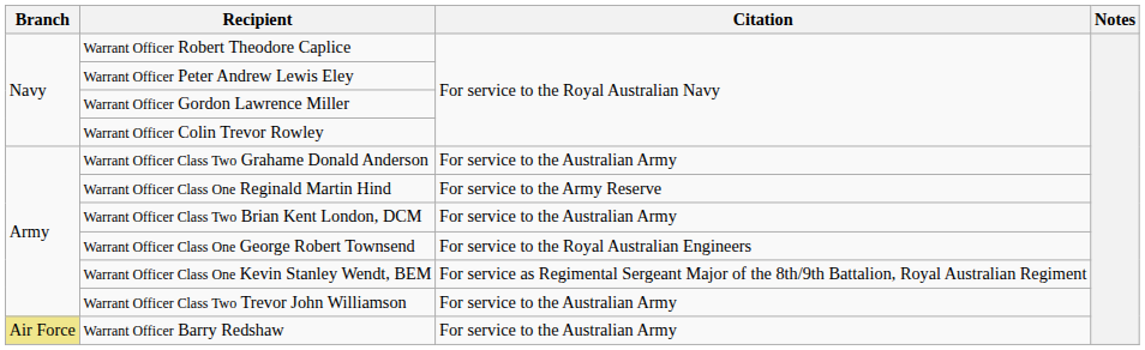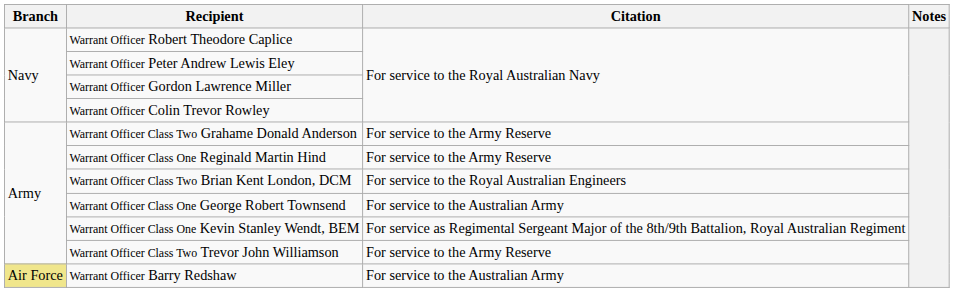Warrant Officer Class Two Grahame Donald Anderson | Citation: For service to the Australian Army -> For service to the Army Reserve
Warrant Officer Class Two Brian Kent London, DCM | Citation: For service to the Australian Army -> For service to the Royal Australian Engineers
Warrant Officer Class One George Robert Townsend | Citation: For service to the Royal Australian Engineers -> For service to the Australian Army
Warrant Officer Class Two Trevor John Williamson | Citation: For service to the Australian Army -> For service to the Army Reserve
